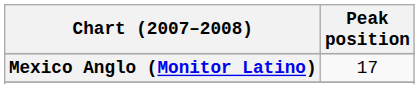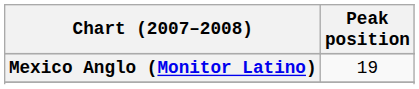Mexico Anglo (Monitor Latino) | Peak position: 17 -> 19
